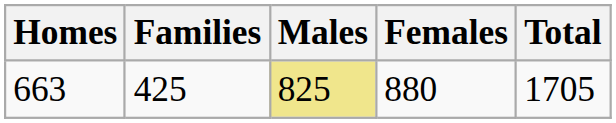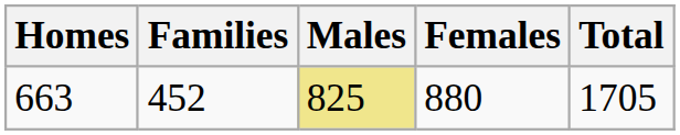663 | Families: 425 -> 452
